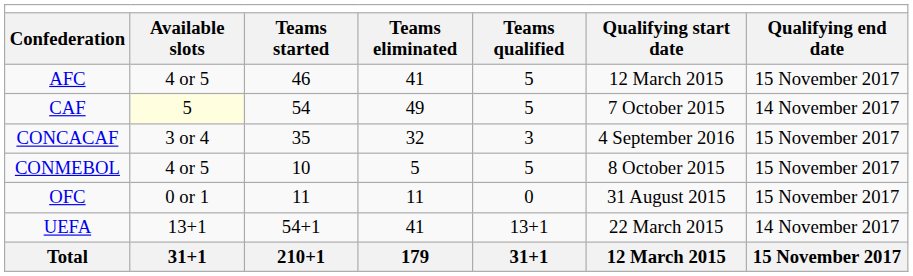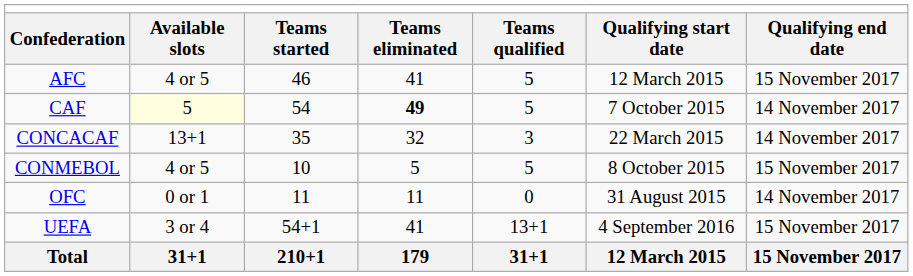CAF | column 4: normal -> bold
CONCACAF | column 2: 3 or 4 -> 13+1
CONCACAF | column 6: 4 September 2016 -> 22 March 2015
CONCACAF | column 7: 15 November 2017 -> 14 November 2017
OFC | column 7: 15 November 2017 -> 14 November 2017
UEFA | column 2: 13+1 -> 3 or 4
UEFA | column 6: 22 March 2015 -> 4 September 2016
UEFA | column 7: 14 November 2017 -> 15 November 2017
